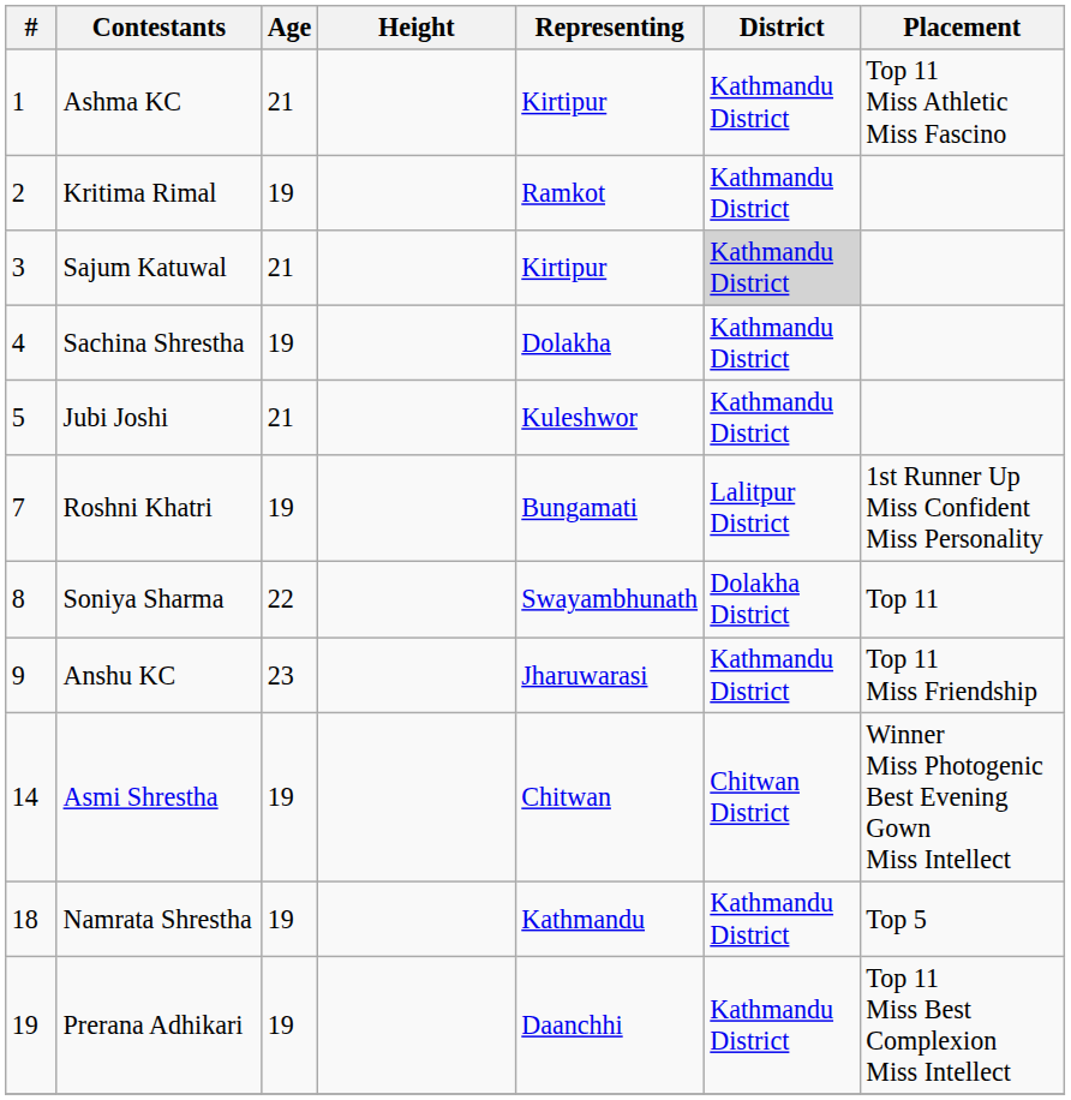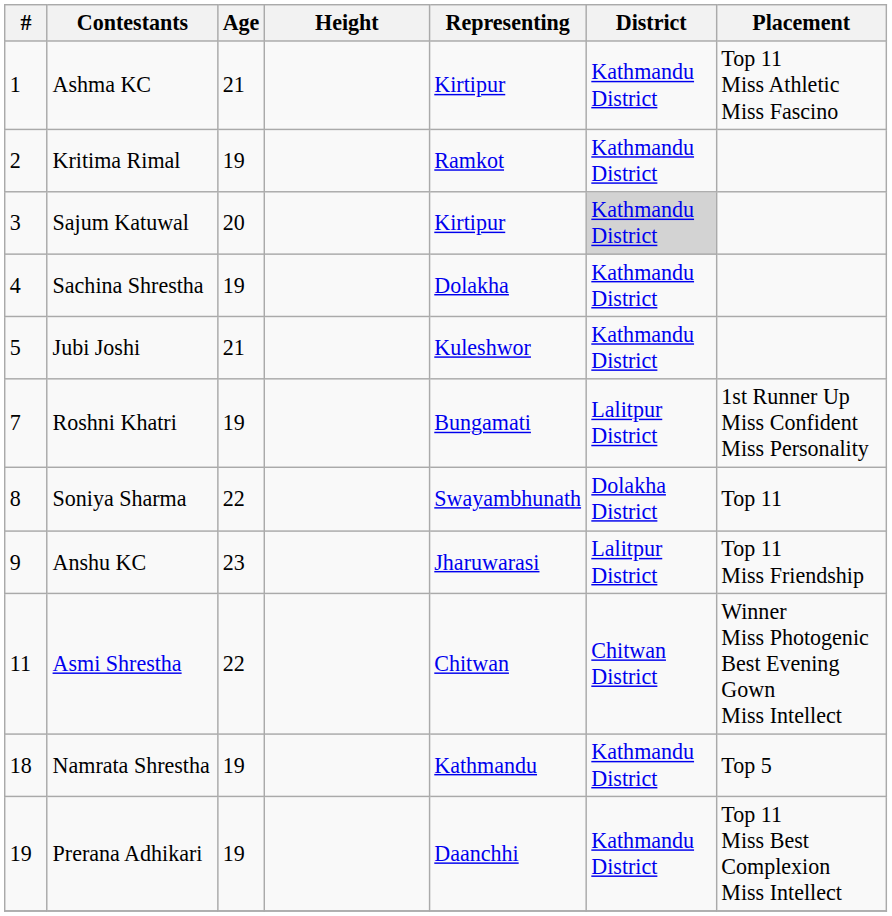Sajum Katuwal | Age: 21 -> 20
Anshu KC | District: Kathmandu District -> Lalitpur District
Asmi Shrestha | #: 14 -> 11
Asmi Shrestha | Age: 19 -> 22
